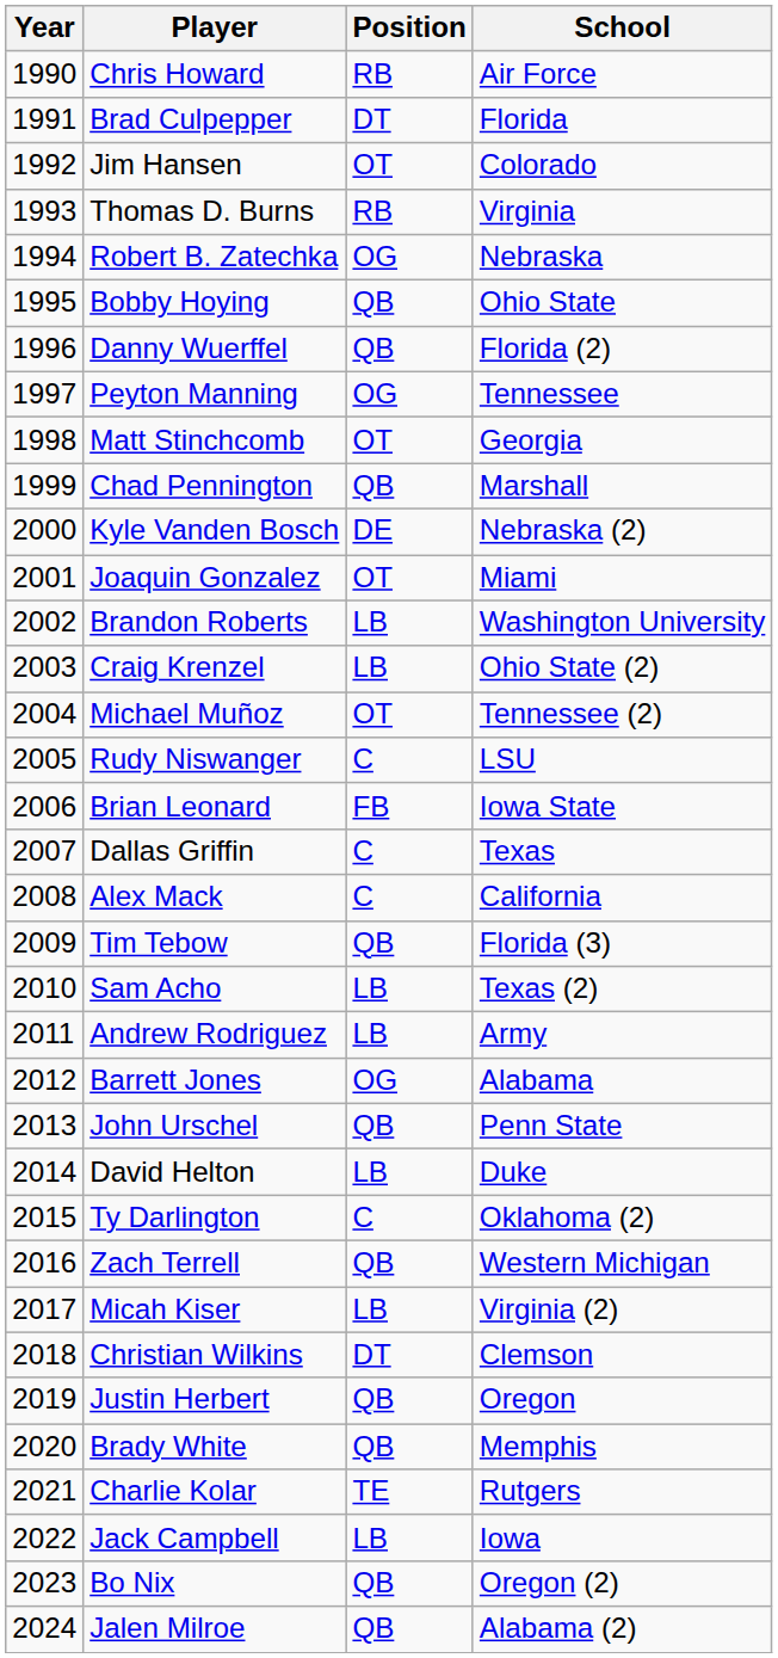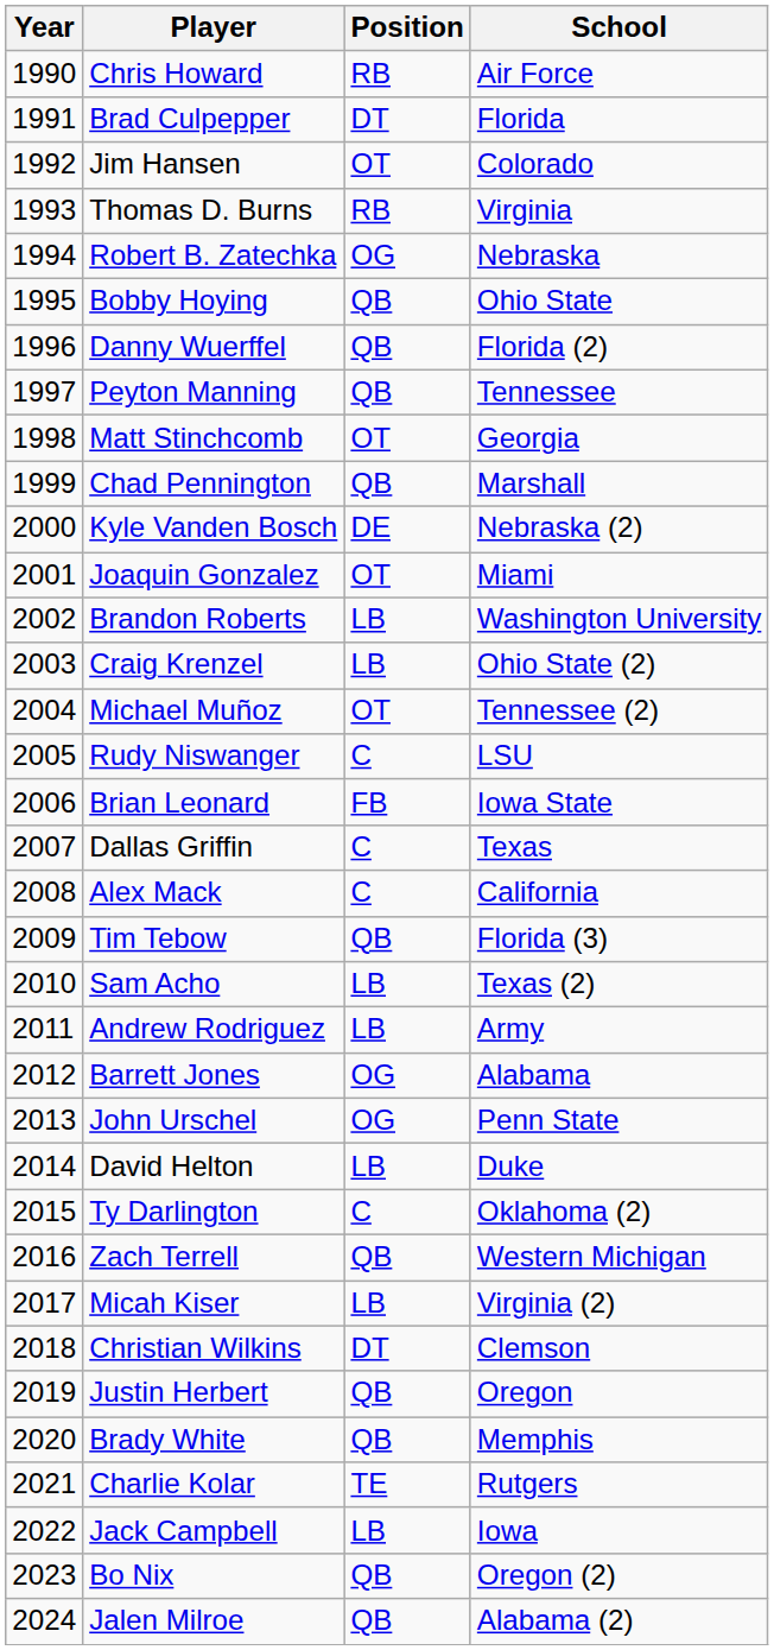Peyton Manning | Position: OG -> QB
John Urschel | Position: QB -> OG
